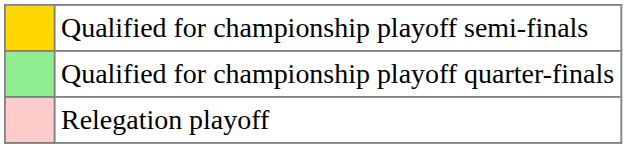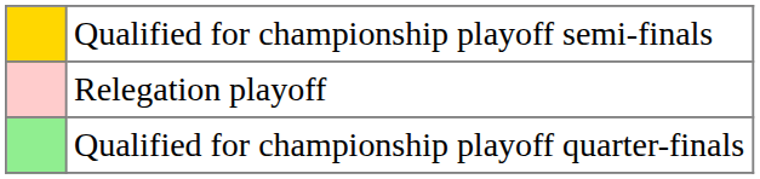rows swapped: Qualified for championship playoff quarter-finals <-> Relegation playoff
